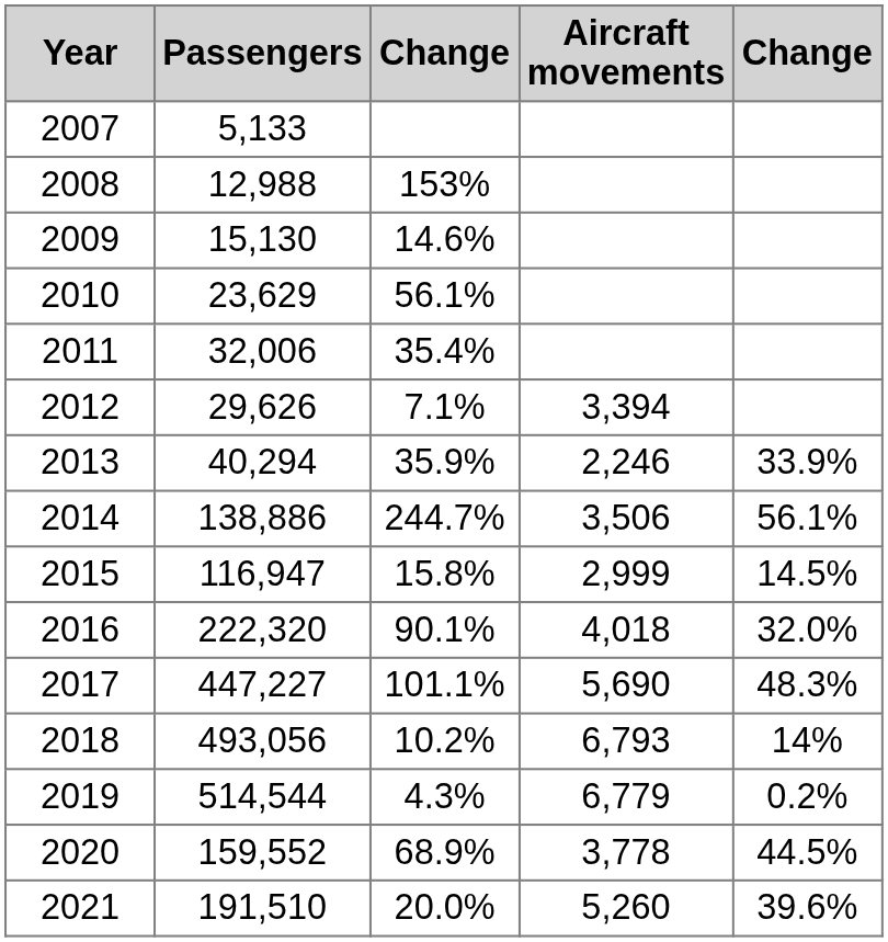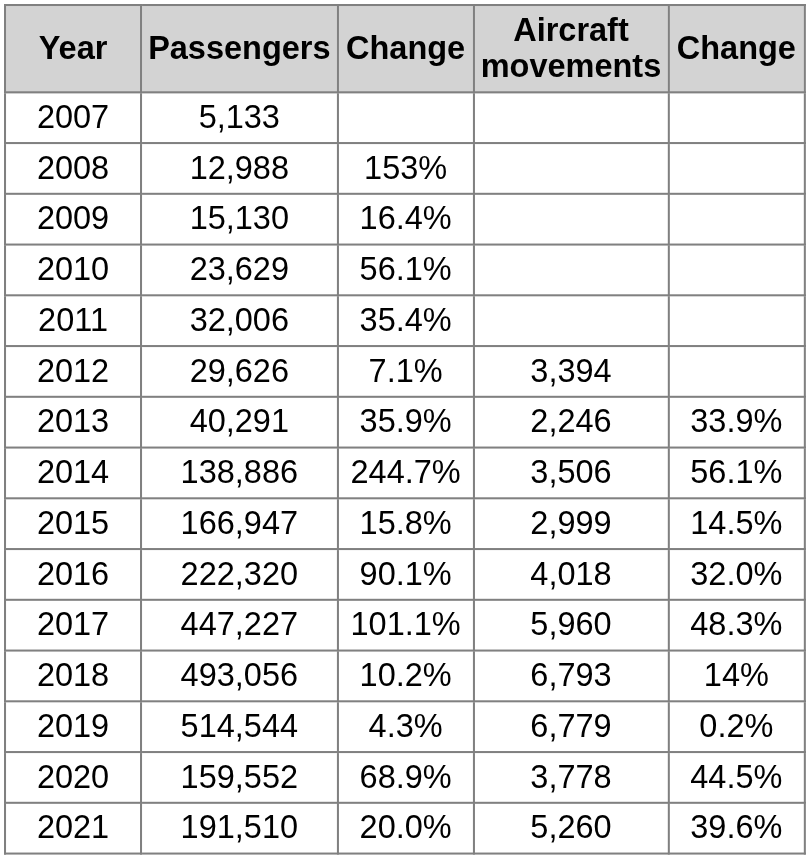2009 | column 3: 14.6% -> 16.4%
2013 | Passengers: 40,294 -> 40,291
2015 | Passengers: 116,947 -> 166,947
2017 | Aircraft movements: 5,690 -> 5,960
